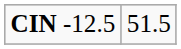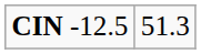CIN -12.5 | column 2: 51.5 -> 51.3
